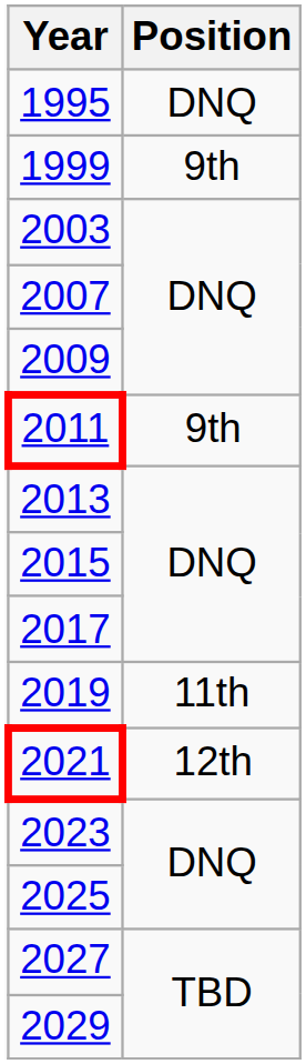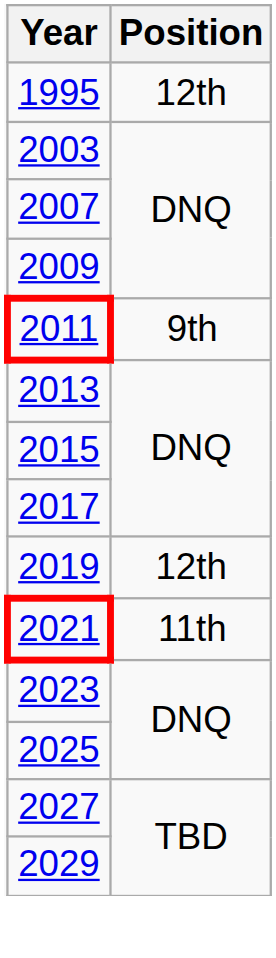1995 | Position: DNQ -> 12th
- row: 1999 | 9th
2019 | Position: 11th -> 12th
2021 | Position: 12th -> 11th
